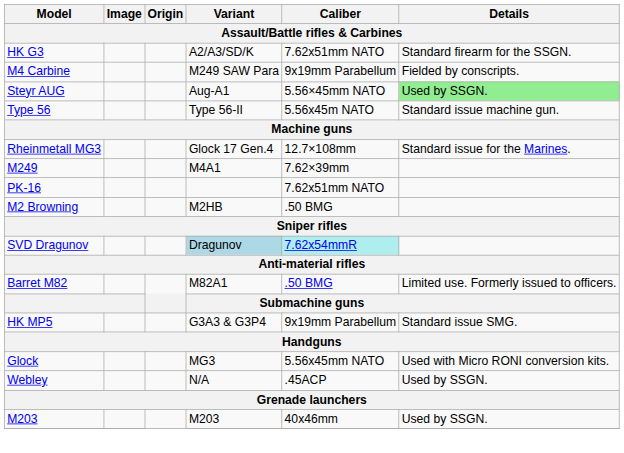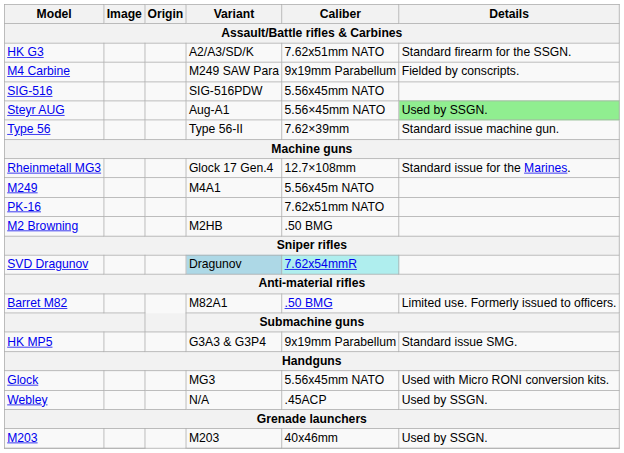+ row: SIG-516 | SIG-516PDW | 5.56x45mm NATO
Type 56 | Caliber: 5.56x45m NATO -> 7.62×39mm
M249 | Caliber: 7.62×39mm -> 5.56x45m NATO
